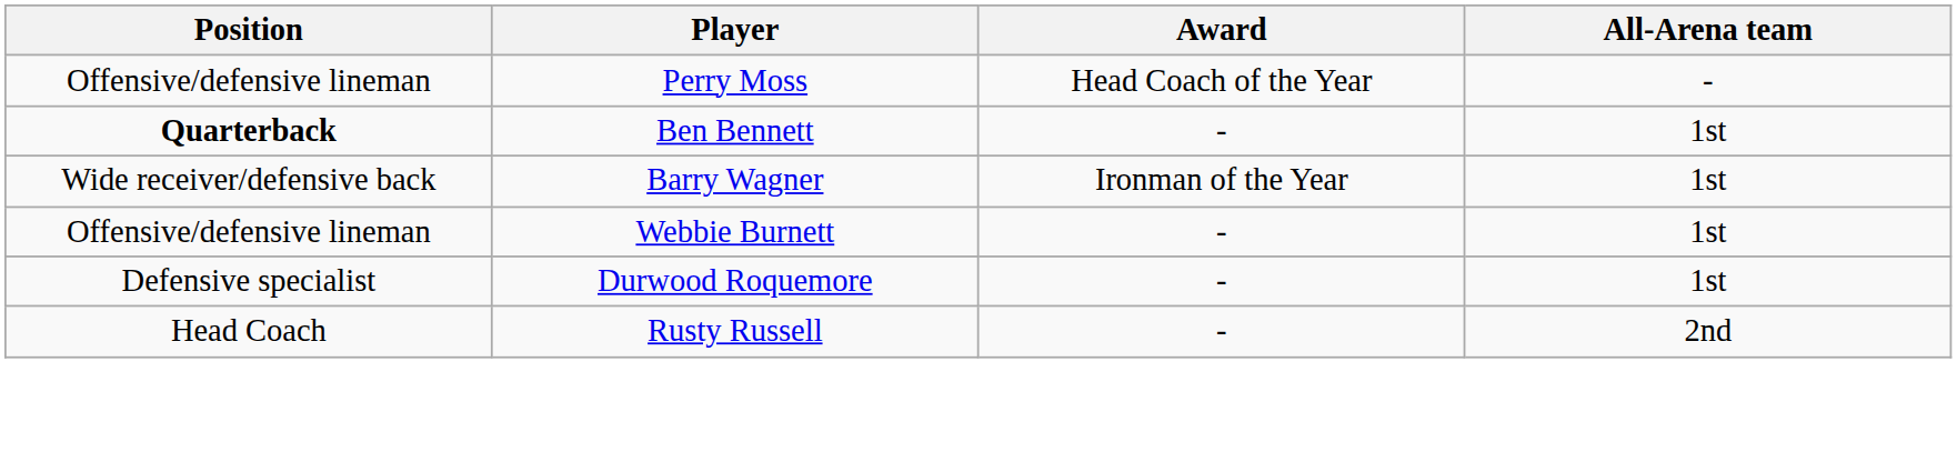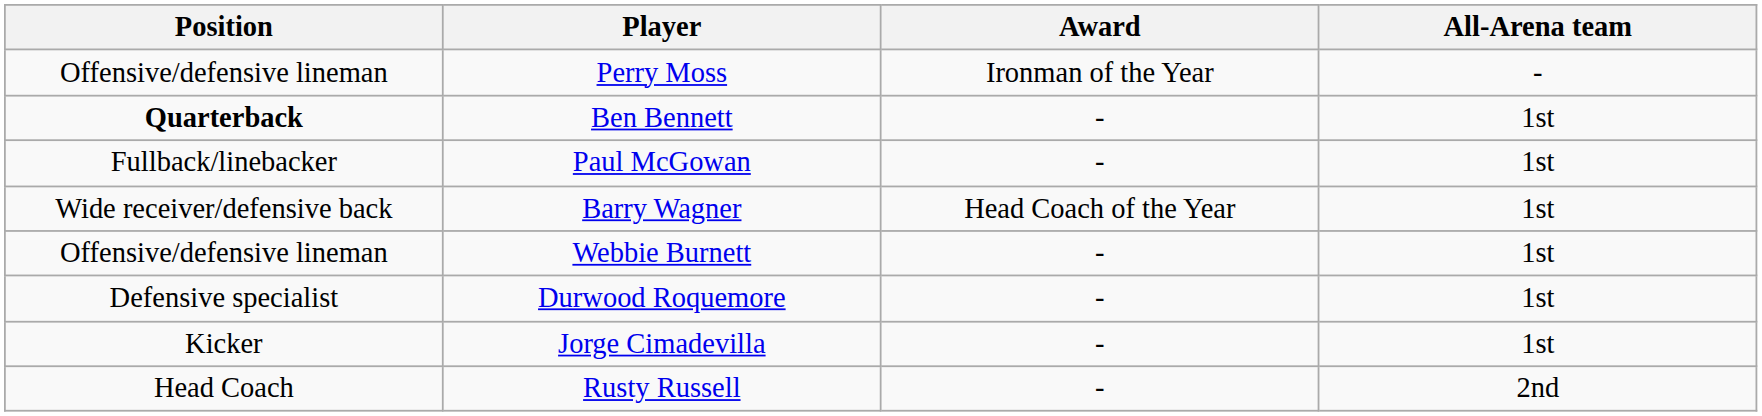Perry Moss | Award: Head Coach of the Year -> Ironman of the Year
+ row: Fullback/linebacker | Paul McGowan | - | 1st
Barry Wagner | Award: Ironman of the Year -> Head Coach of the Year
+ row: Kicker | Jorge Cimadevilla | - | 1st
